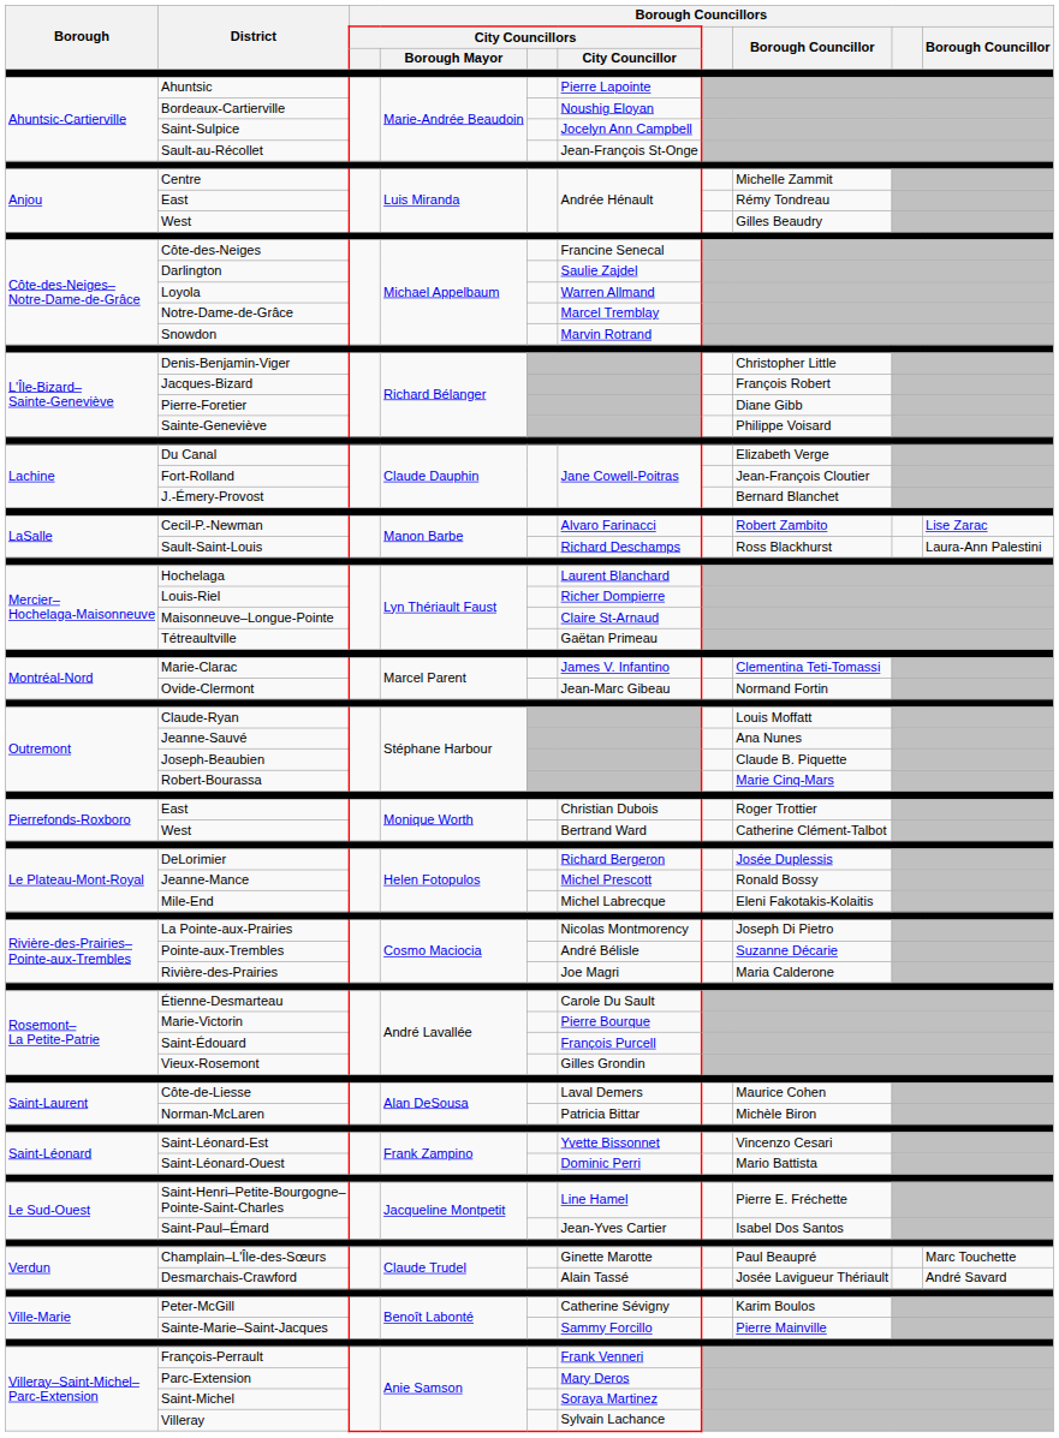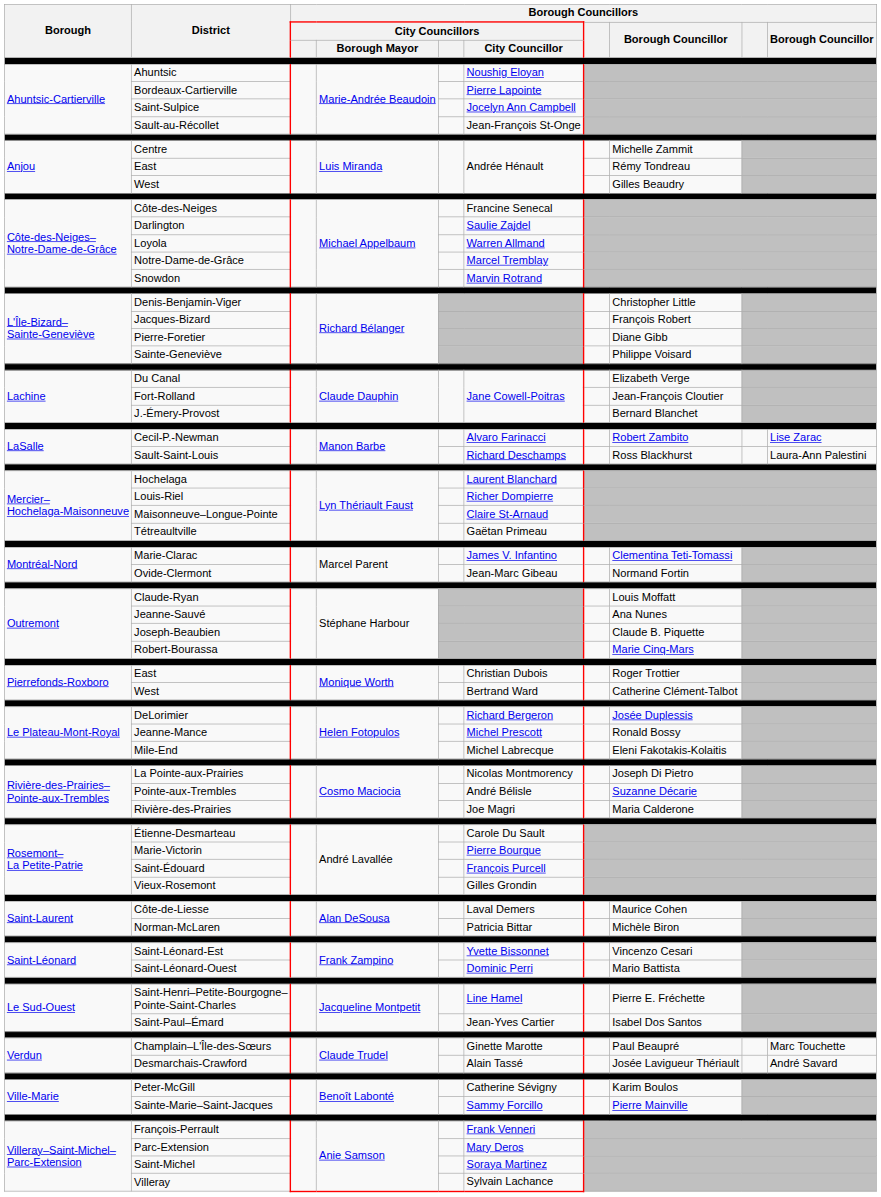Ahuntsic | Borough Councillors / City Councillors / City Councillor: Pierre Lapointe -> Noushig Eloyan
Bordeaux-Cartierville | Borough Councillors / City Councillors / City Councillor: Noushig Eloyan -> Pierre Lapointe
